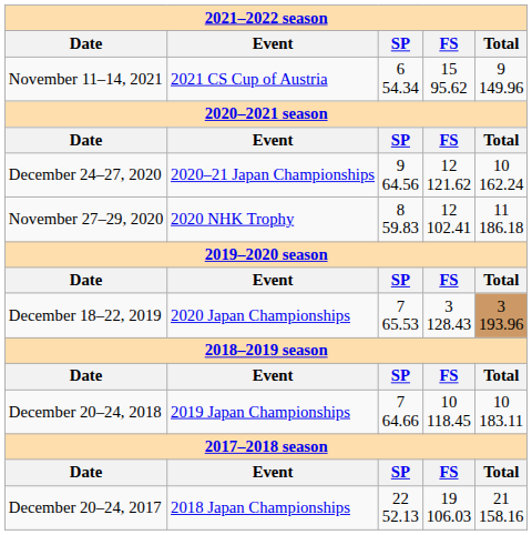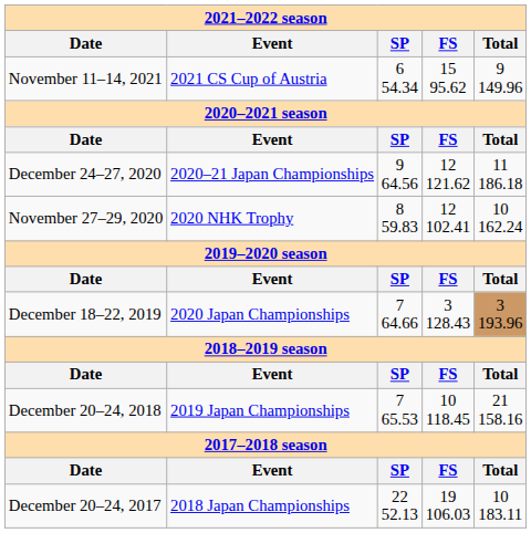December 24–27, 2020 | column 5: 10 162.24 -> 11 186.18
November 27–29, 2020 | column 5: 11 186.18 -> 10 162.24
December 18–22, 2019 | column 3: 7 65.53 -> 7 64.66
December 20–24, 2018 | column 3: 7 64.66 -> 7 65.53
December 20–24, 2018 | column 5: 10 183.11 -> 21 158.16
December 20–24, 2017 | column 5: 21 158.16 -> 10 183.11
